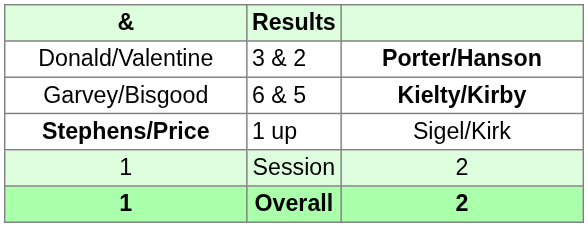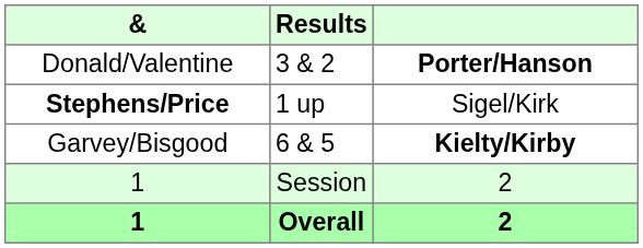rows swapped: Stephens/Price <-> Garvey/Bisgood
